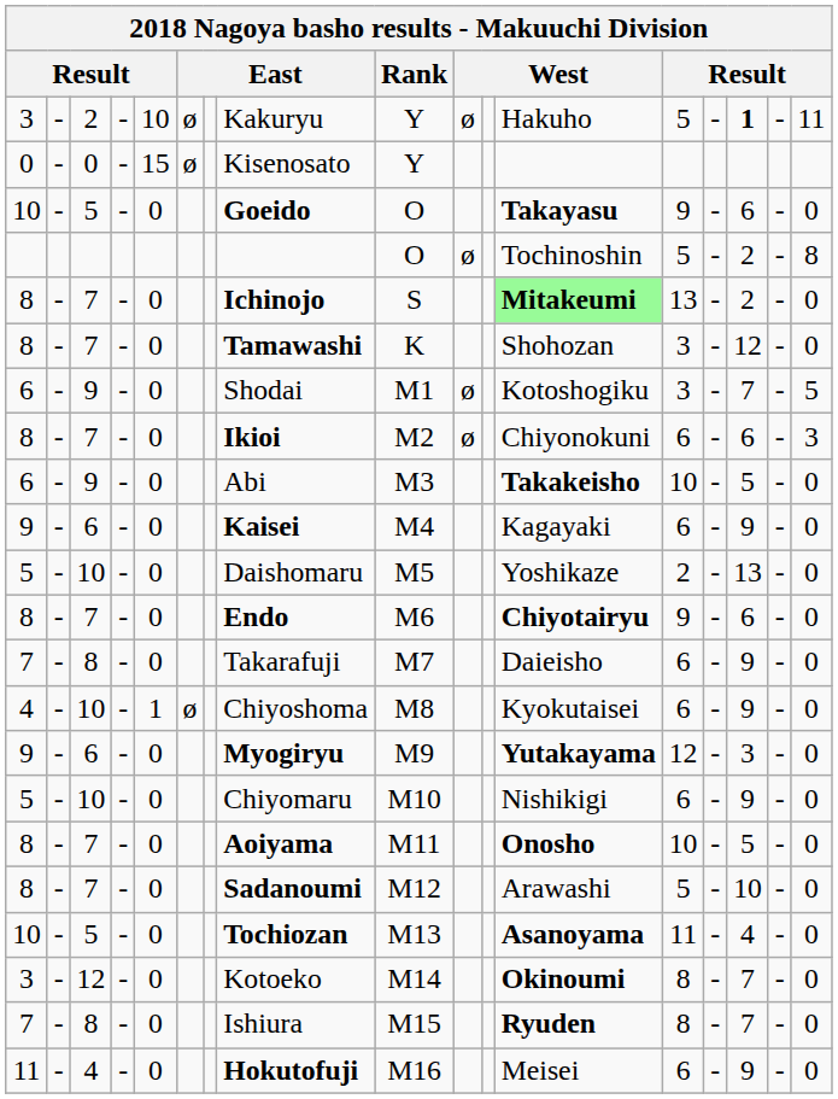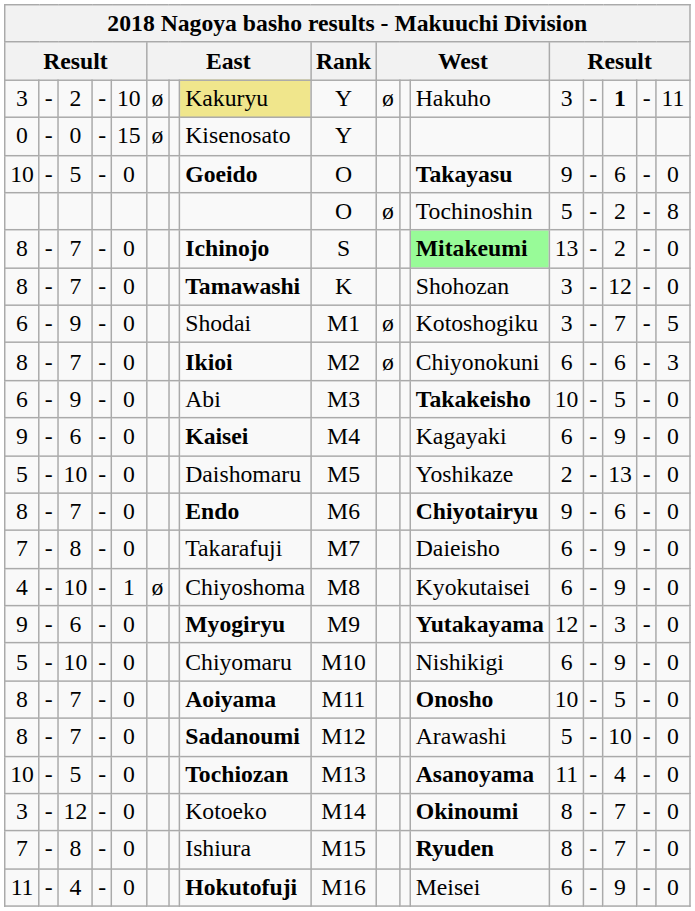3 / 2 | column 8: no background -> khaki background
3 / 2 | column 13: 5 -> 3
